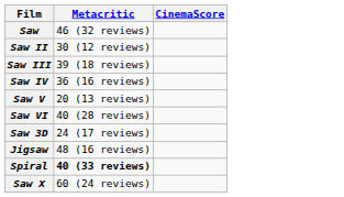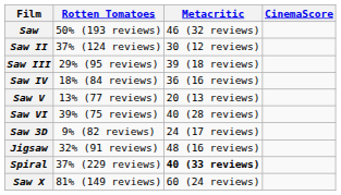+ column: Rotten Tomatoes | 50% (193 reviews) | 37% (124 reviews) | 29% (95 reviews) | 18% (84 reviews) | 13% (77 reviews) | 39% (75 reviews) | 9% (82 reviews) | 32% (91 reviews) | 37% (229 reviews) | 81% (149 reviews)
